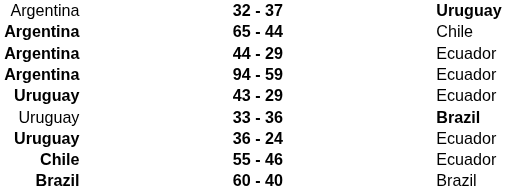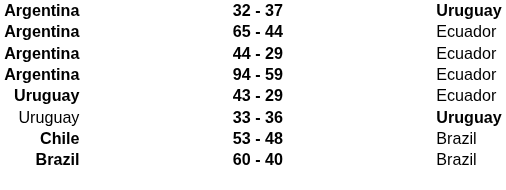32 - 37 | column 1: normal -> bold
65 - 44 | column 3: Chile -> Ecuador
33 - 36 | column 3: Brazil -> Uruguay
- row: Uruguay | 36 - 24 | Ecuador
+ row: Chile | 53 - 48 | Brazil
- row: Chile | 55 - 46 | Ecuador
